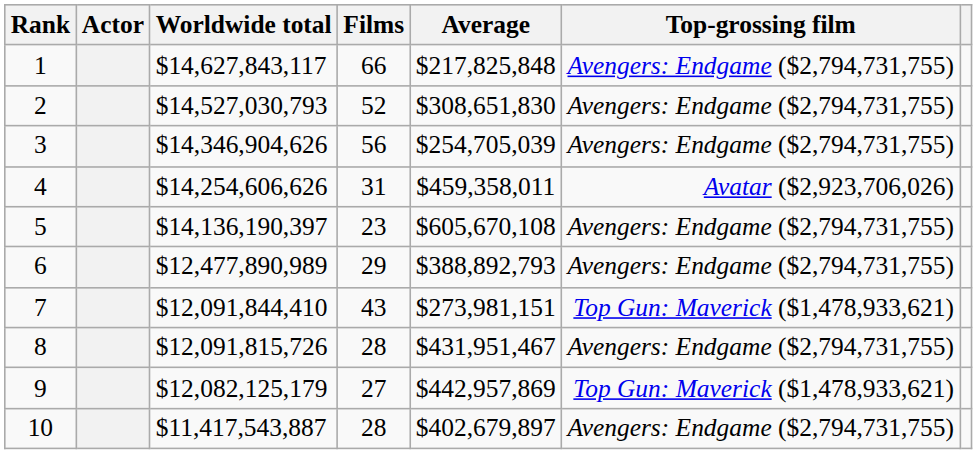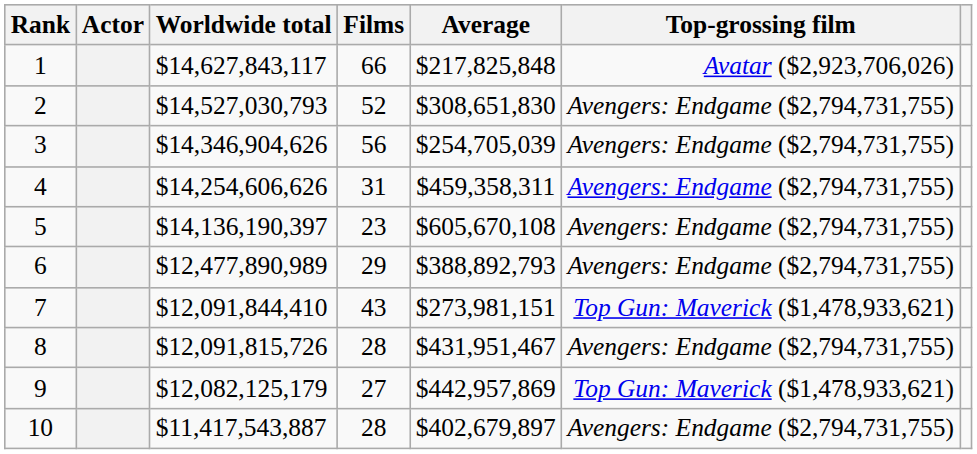1 | Top-grossing film: Avengers: Endgame ($2,794,731,755) -> Avatar ($2,923,706,026)
4 | Average: $459,358,011 -> $459,358,311
4 | Top-grossing film: Avatar ($2,923,706,026) -> Avengers: Endgame ($2,794,731,755)
